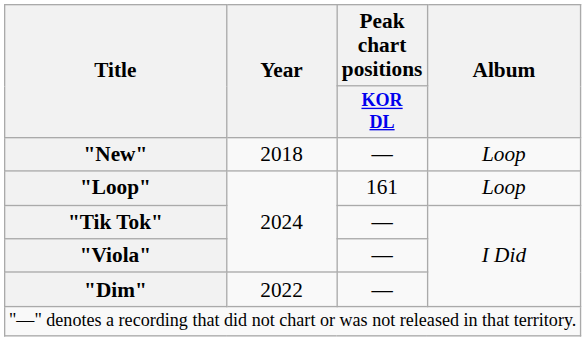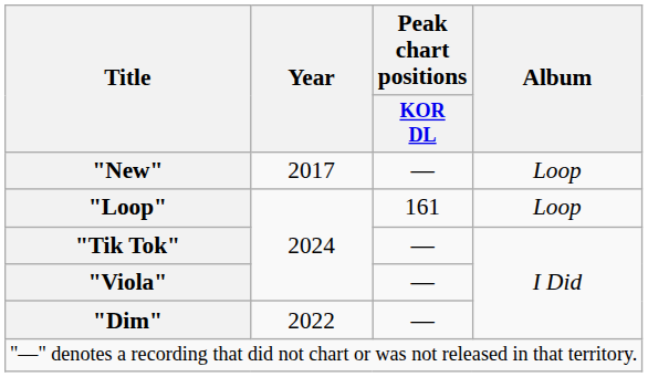"New" | Year: 2018 -> 2017
